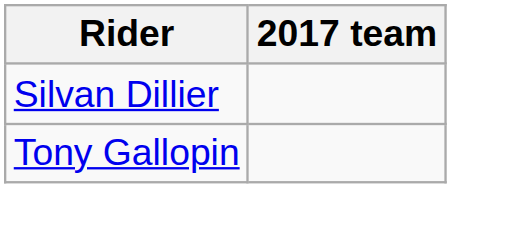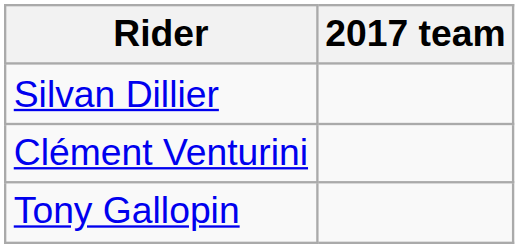+ row: Clément Venturini
